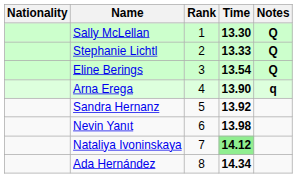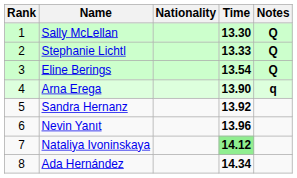columns swapped: Rank <-> Nationality
Nevin Yanıt | Time: 13.98 -> 13.96
